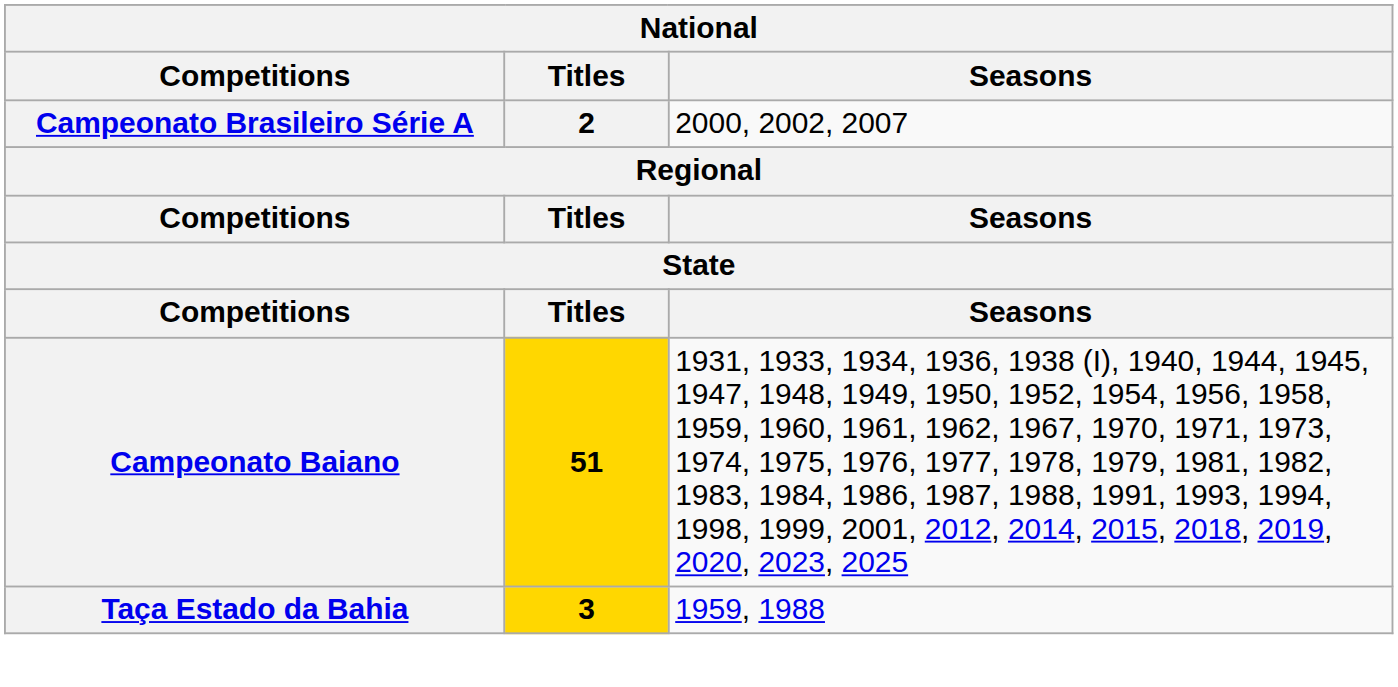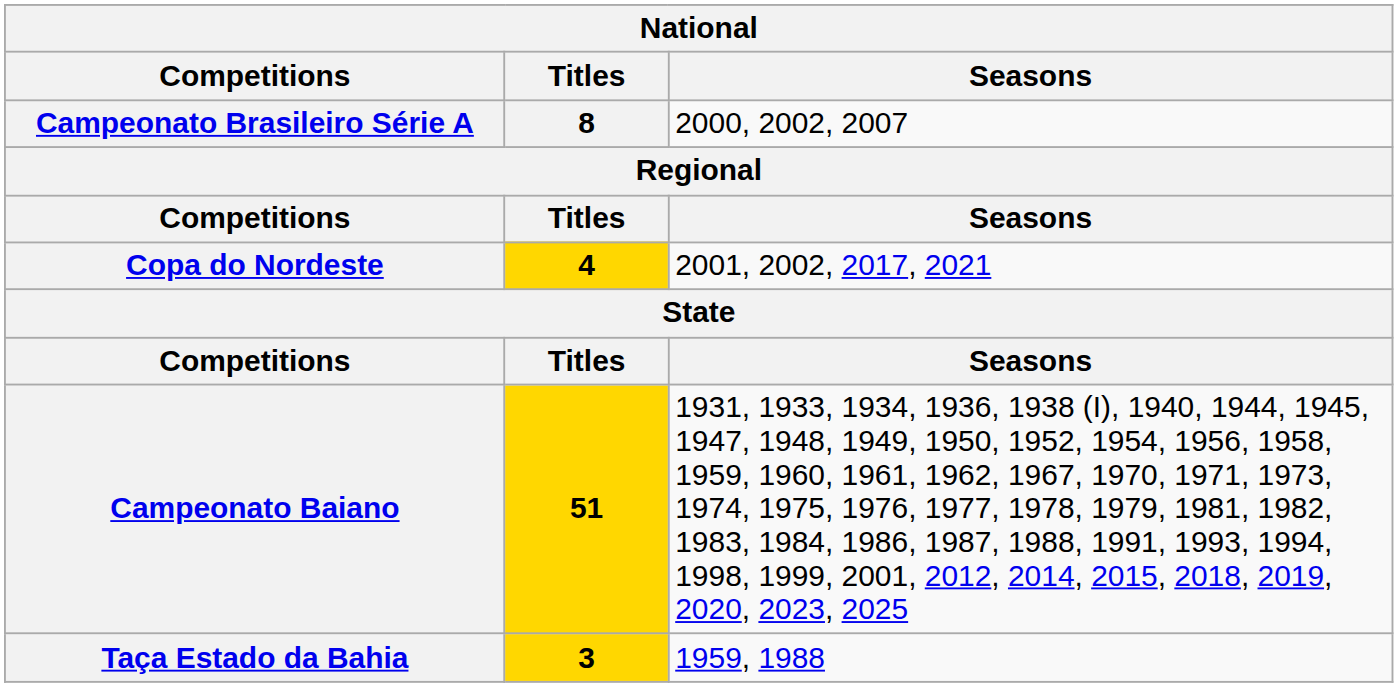Campeonato Brasileiro Série A | Titles: 2 -> 8
+ row: Copa do Nordeste | 4 | 2001, 2002, 2017, 2021
